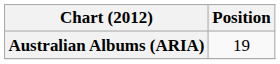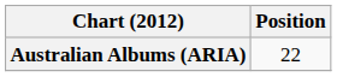Australian Albums (ARIA) | Position: 19 -> 22
